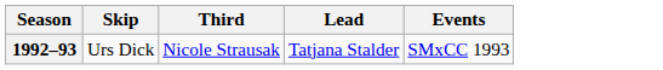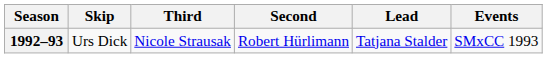+ column: Second | Robert Hürlimann
